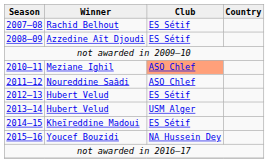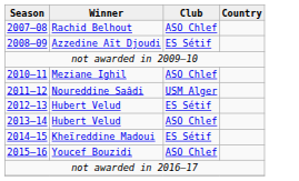Rachid Belhout | Club: ES Sétif -> ASO Chlef
Meziane Ighil | Club: lightsalmon background -> no background
Noureddine Saâdi | Club: ASO Chlef -> USM Alger
2013–14 / Hubert Velud | Club: USM Alger -> ASO Chlef
Youcef Bouzidi | Club: NA Hussein Dey -> ASO Chlef
